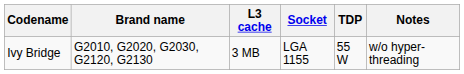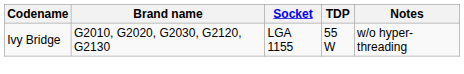- column: L3 cache | 3 MB
